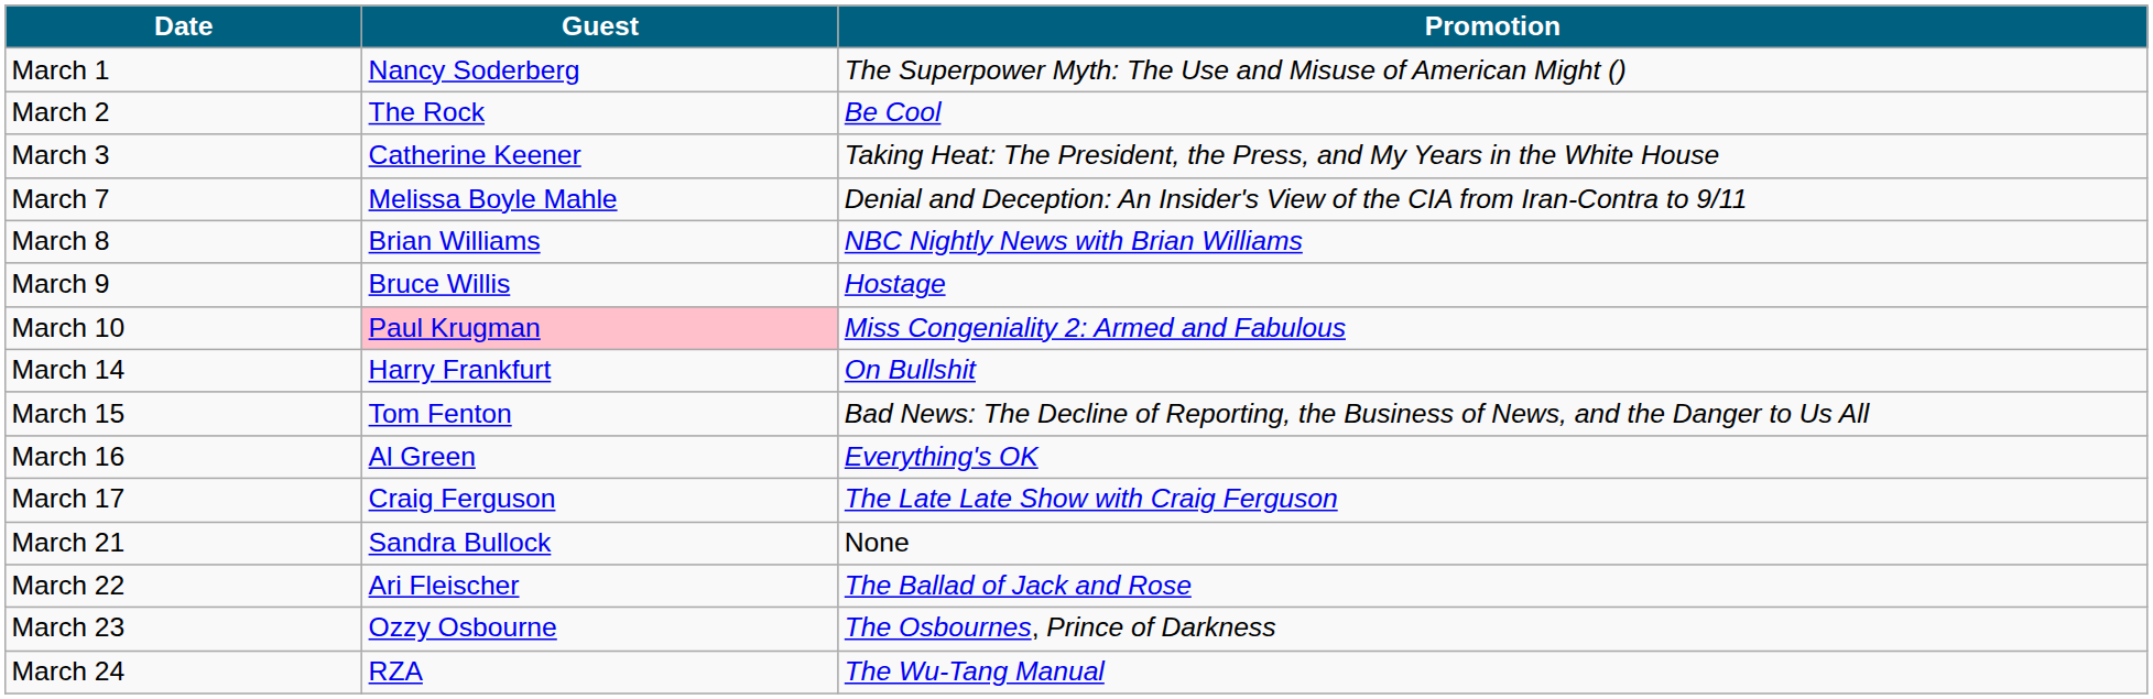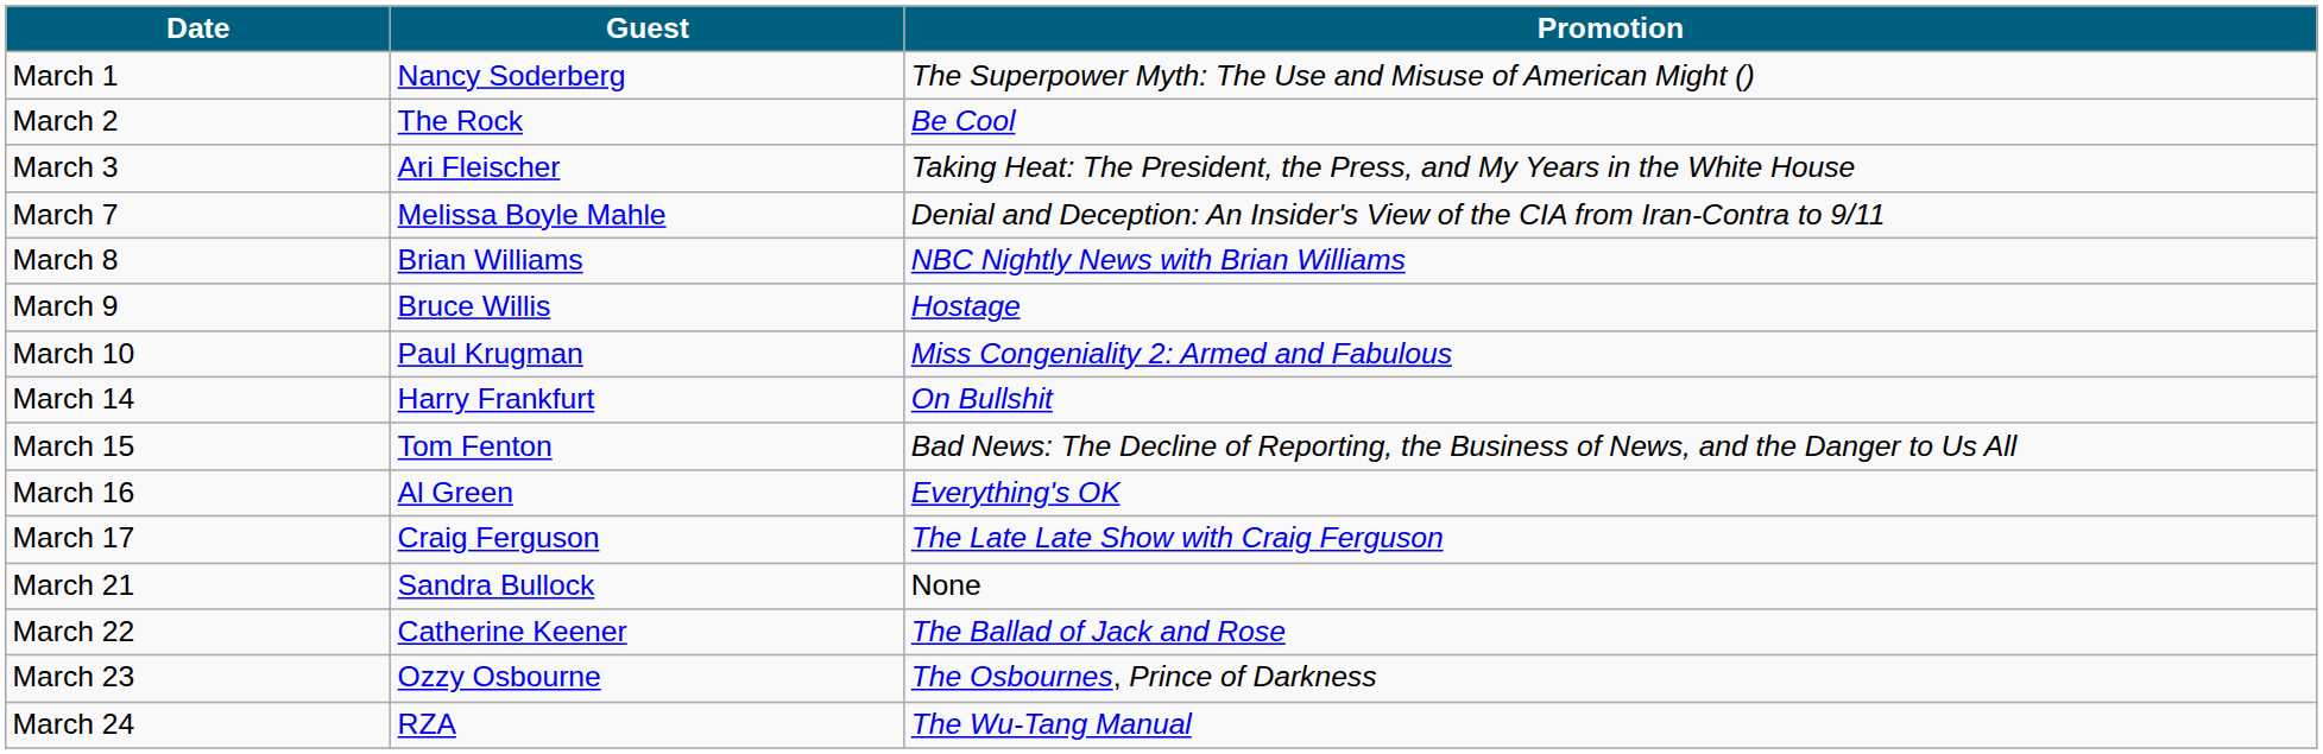March 3 | Guest: Catherine Keener -> Ari Fleischer
March 10 | Guest: pink background -> no background
March 22 | Guest: Ari Fleischer -> Catherine Keener
